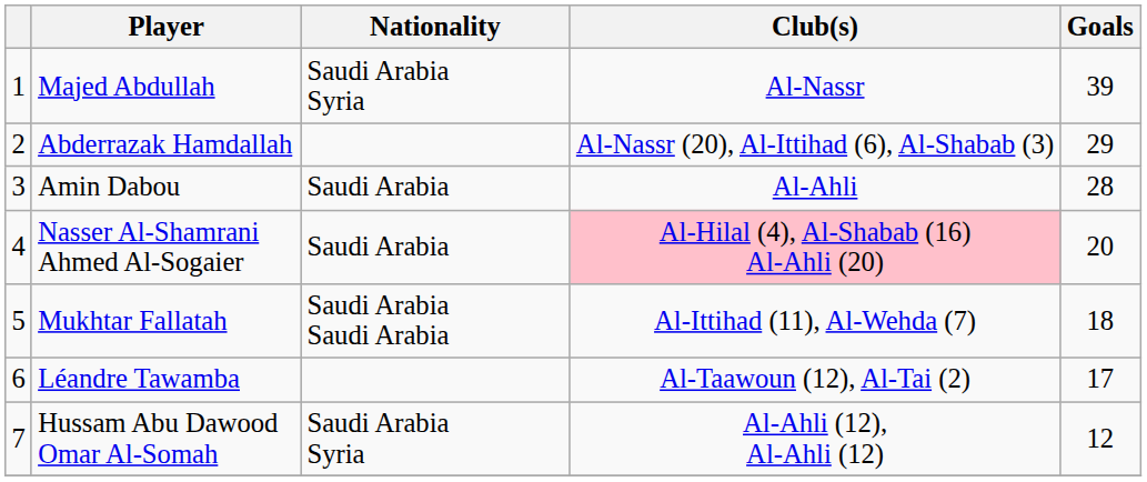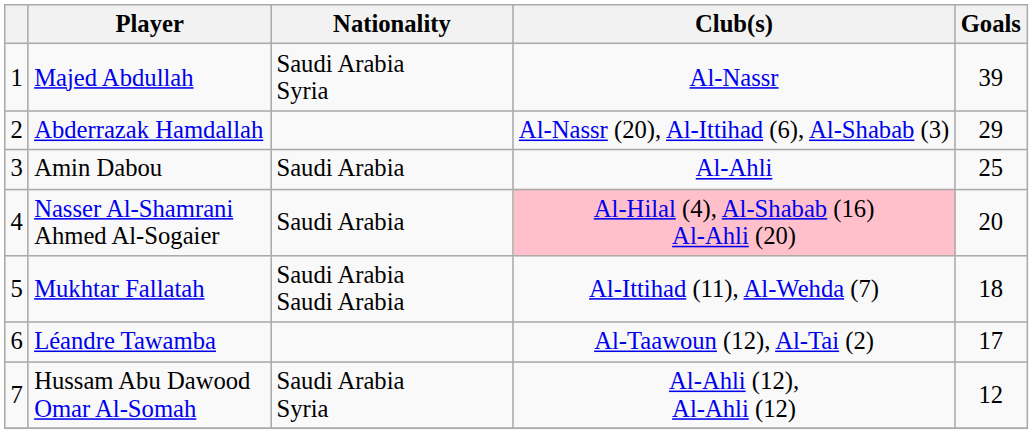Amin Dabou | Goals: 28 -> 25
